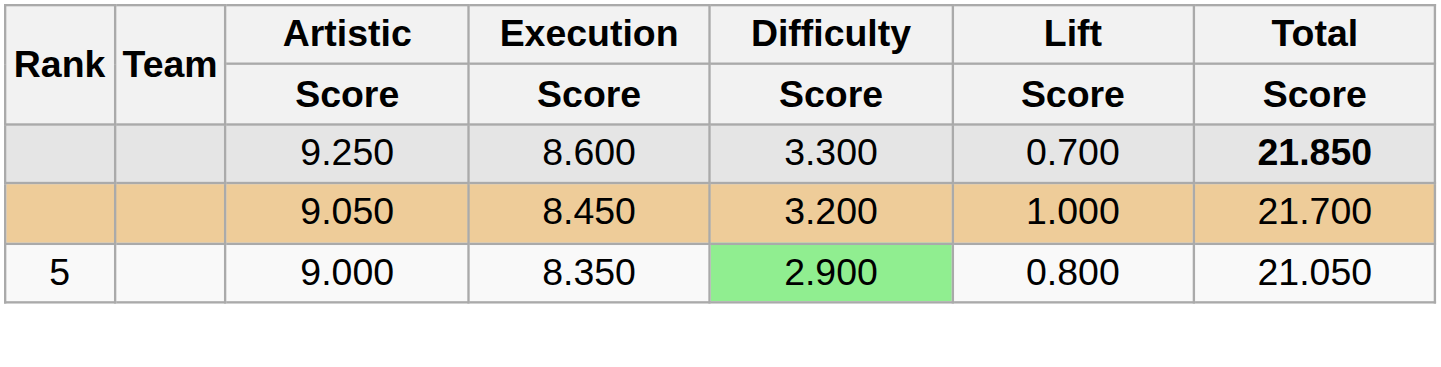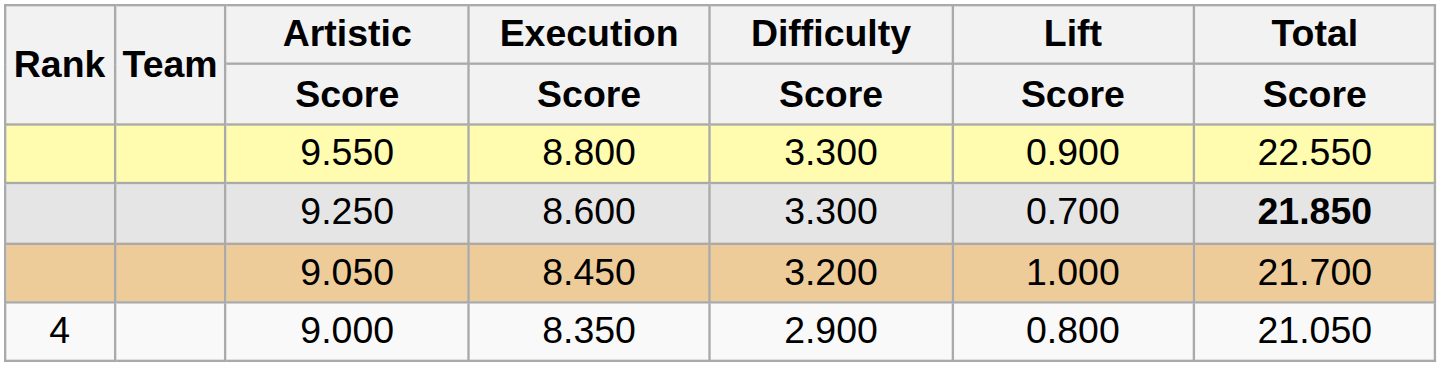+ row: 9.550 | 8.800 | 3.300 | 0.900 | 22.550
9.000 | Rank: 5 -> 4
9.000 | Difficulty / Score: lightgreen background -> no background
